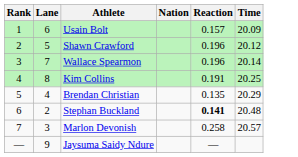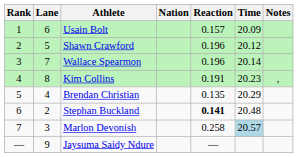+ column: Notes | ,
Kim Collins | Time: 20.25 -> 20.23
Marlon Devonish | Time: no background -> lightblue background
